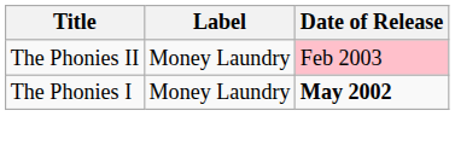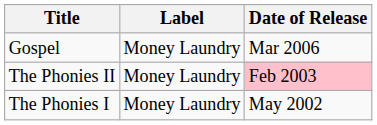+ row: Gospel | Money Laundry | Mar 2006
The Phonies I | Date of Release: bold -> normal
